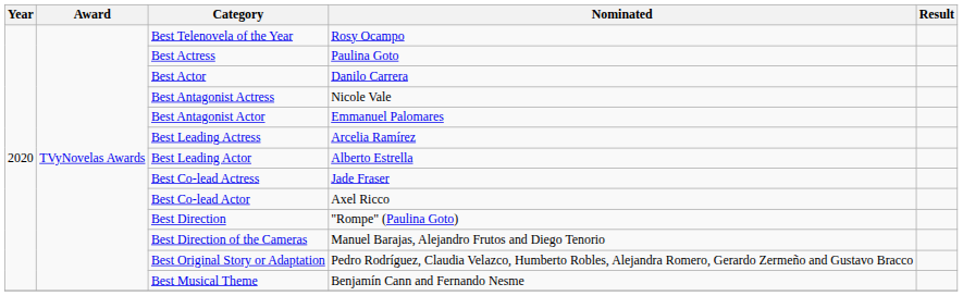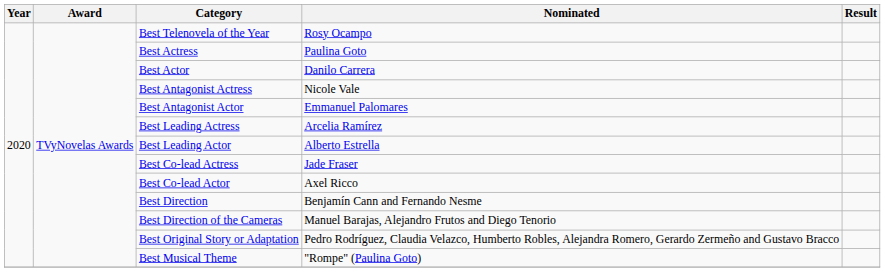Best Direction | Nominated: "Rompe" (Paulina Goto) -> Benjamín Cann and Fernando Nesme
Best Musical Theme | Nominated: Benjamín Cann and Fernando Nesme -> "Rompe" (Paulina Goto)
